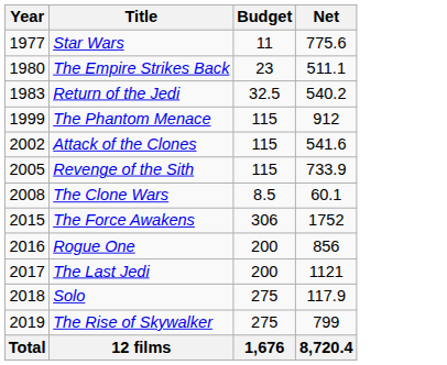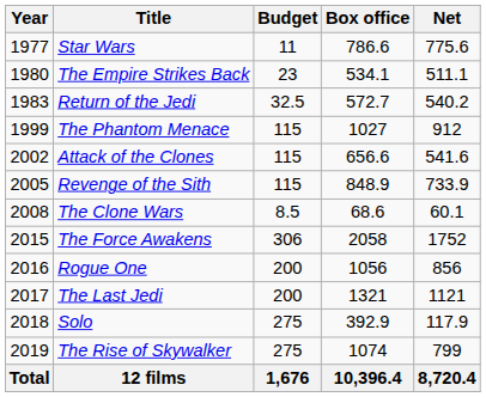+ column: Box office | 786.6 | 534.1 | 572.7 | 1027 | 656.6 | 848.9 | 68.6 | 2058 | 1056 | 1321 | 392.9 | 1074 | 10,396.4
